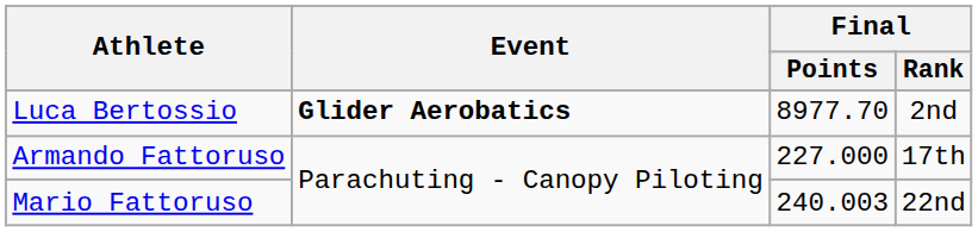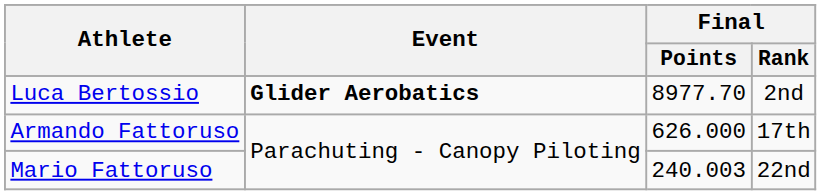Armando Fattoruso | Final / Points: 227.000 -> 626.000
